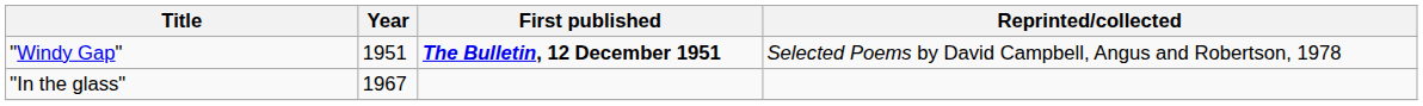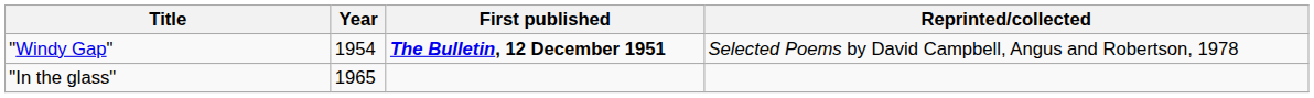"Windy Gap" | Year: 1951 -> 1954
"In the glass" | Year: 1967 -> 1965
